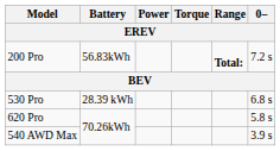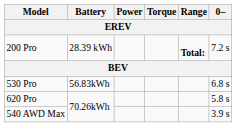200 Pro | Battery: 56.83kWh -> 28.39 kWh
530 Pro | Battery: 28.39 kWh -> 56.83kWh
